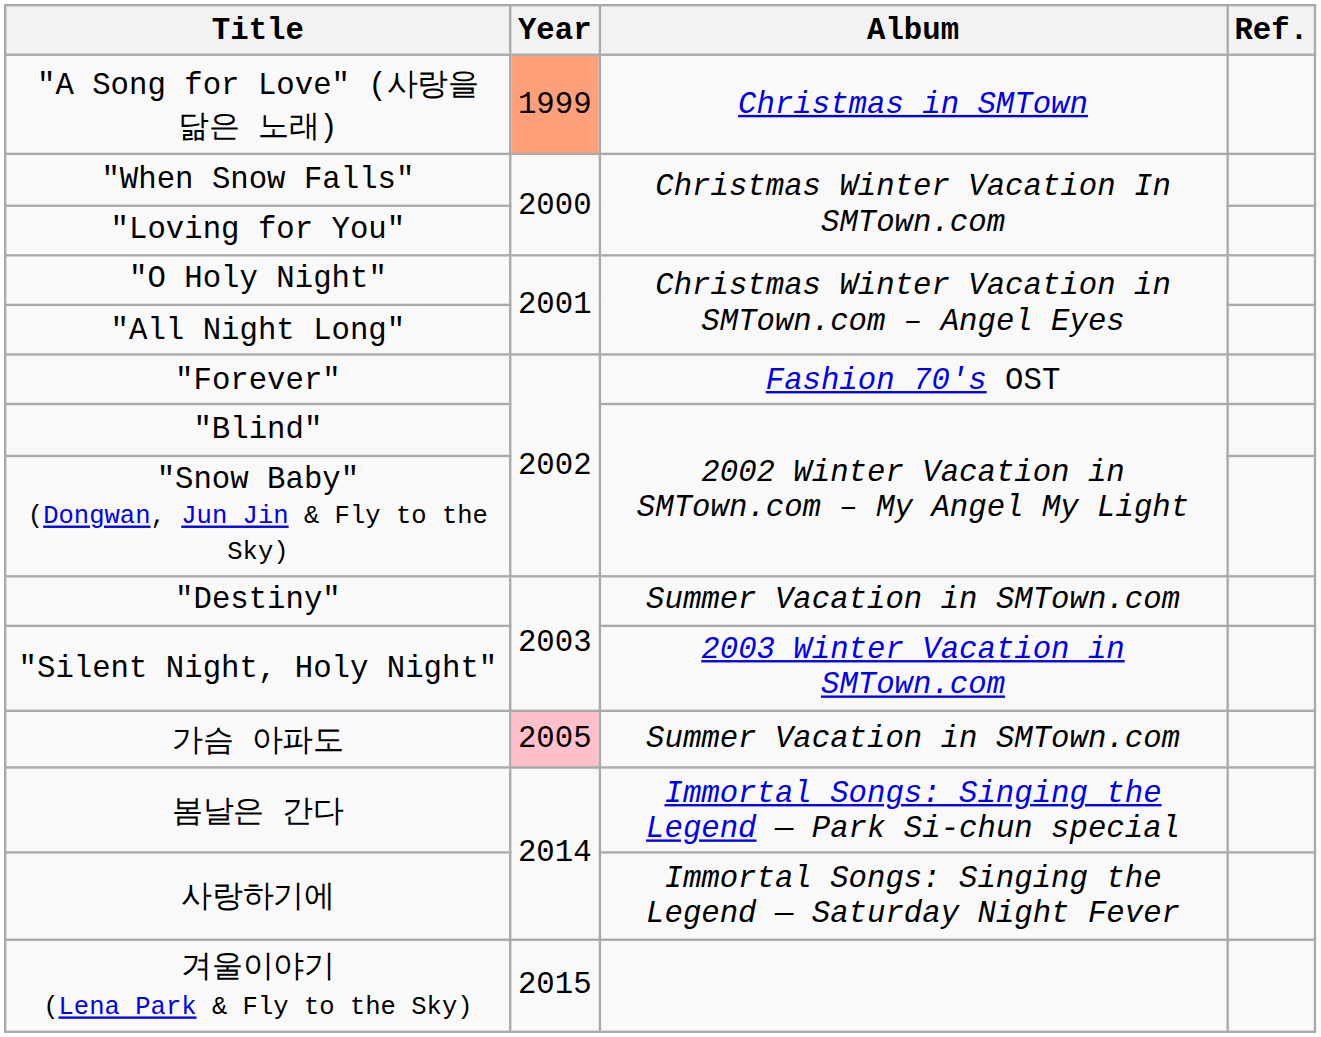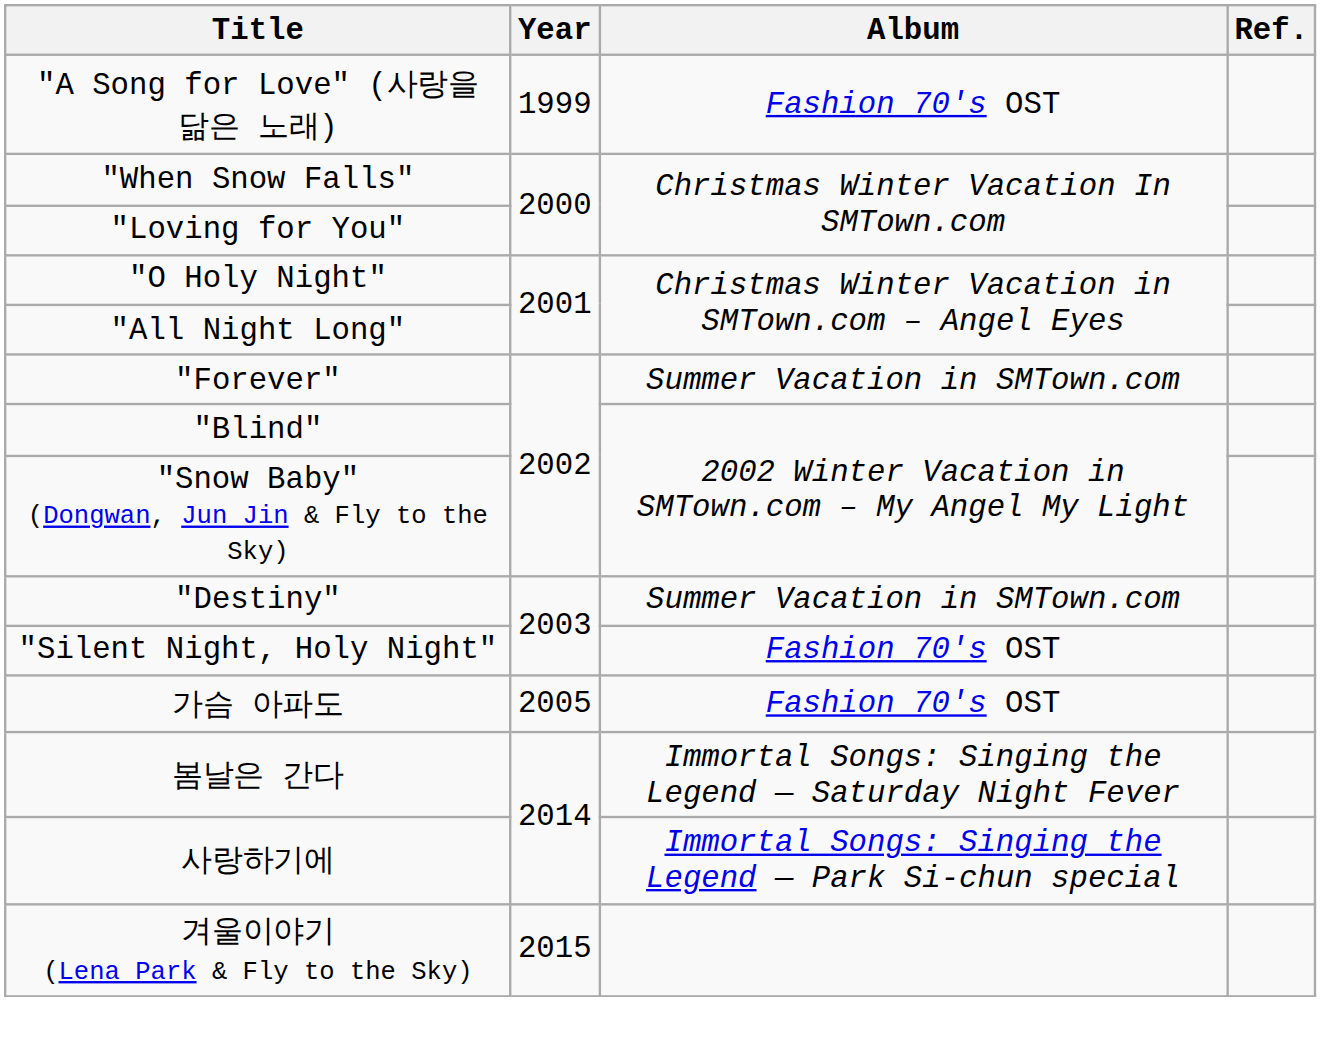"A Song for Love" (사랑을 닮은 노래) | Year: lightsalmon background -> no background
"A Song for Love" (사랑을 닮은 노래) | Album: Christmas in SMTown -> Fashion 70's OST
"Forever" | Album: Fashion 70's OST -> Summer Vacation in SMTown.com
"Silent Night, Holy Night" | Album: 2003 Winter Vacation in SMTown.com -> Fashion 70's OST
가슴 아파도 | Year: pink background -> no background
가슴 아파도 | Album: Summer Vacation in SMTown.com -> Fashion 70's OST
봄날은 간다 | Album: Immortal Songs: Singing the Legend — Park Si-chun special -> Immortal Songs: Singing the Legend — Saturday Night Fever
사랑하기에 | Album: Immortal Songs: Singing the Legend — Saturday Night Fever -> Immortal Songs: Singing the Legend — Park Si-chun special
